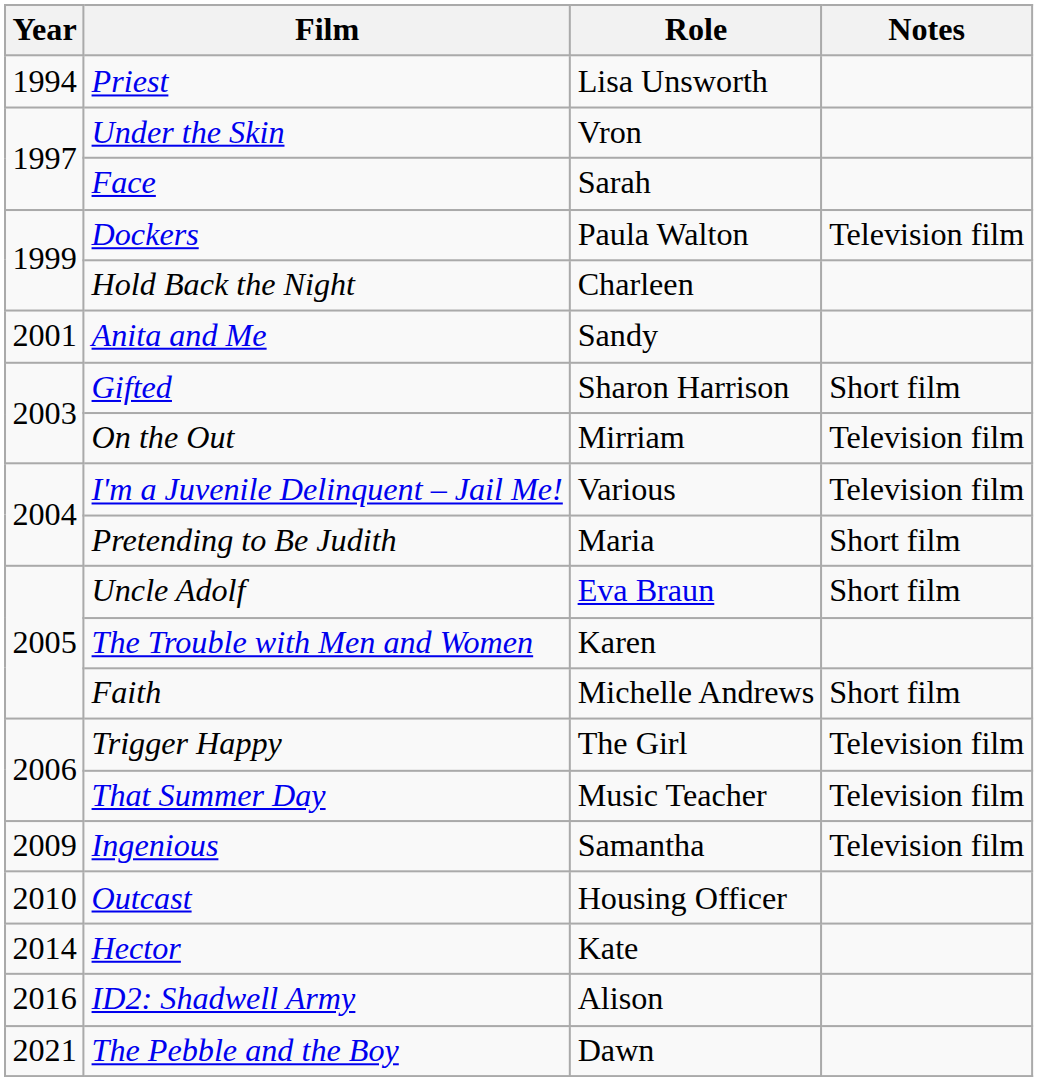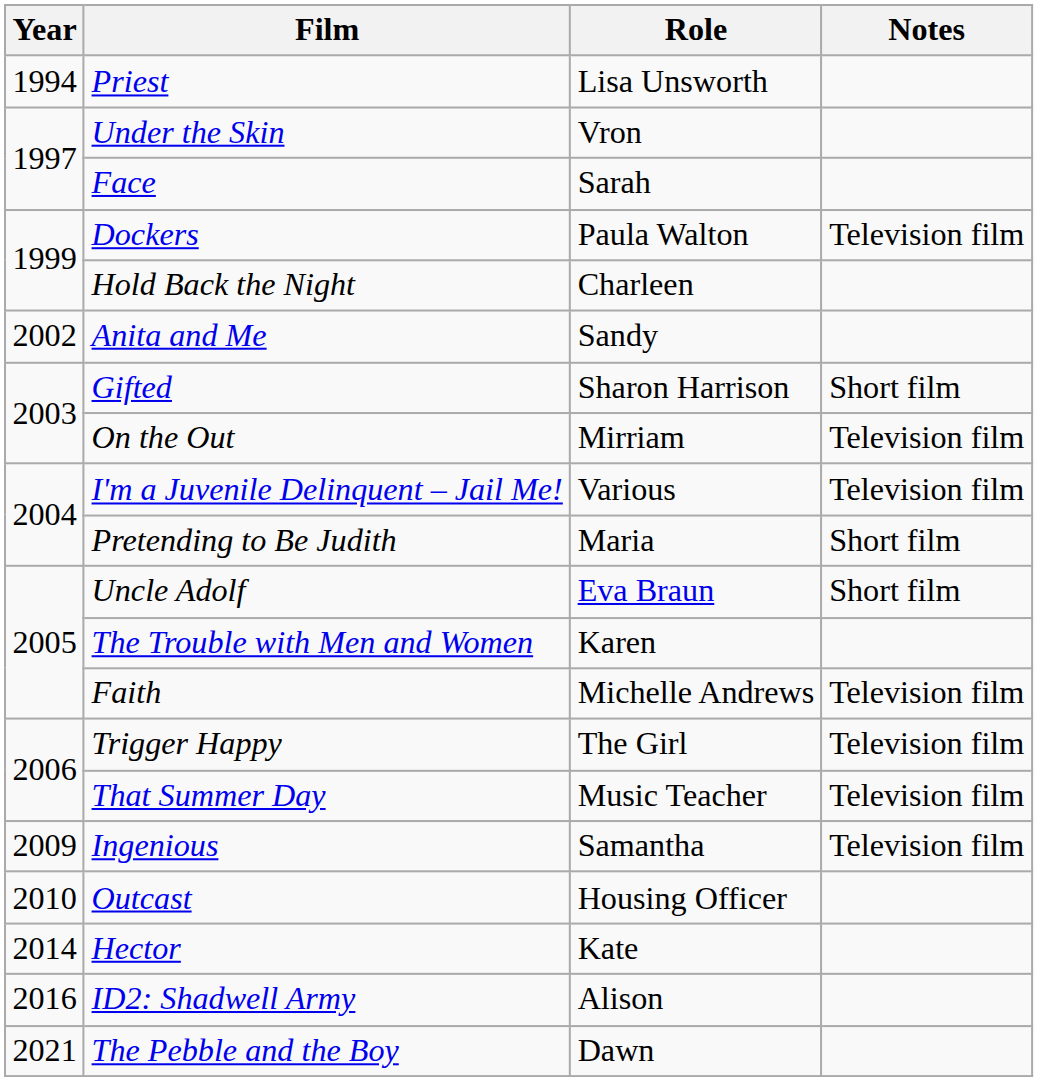Anita and Me | Year: 2001 -> 2002
Faith | Notes: Short film -> Television film
